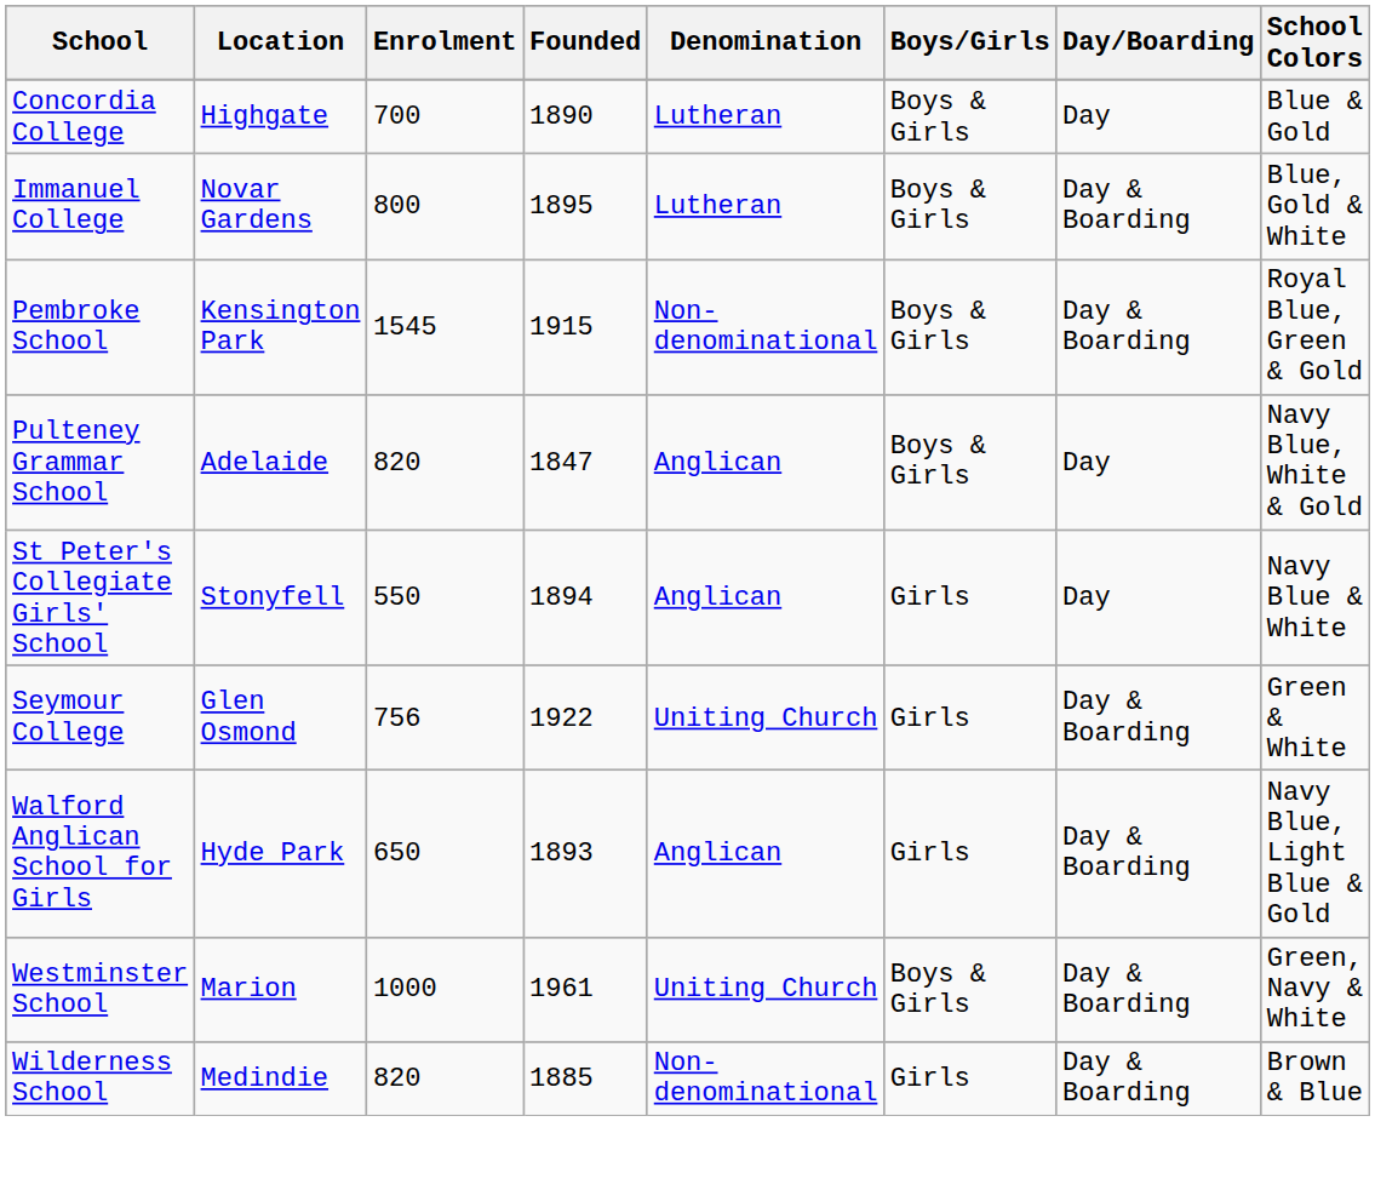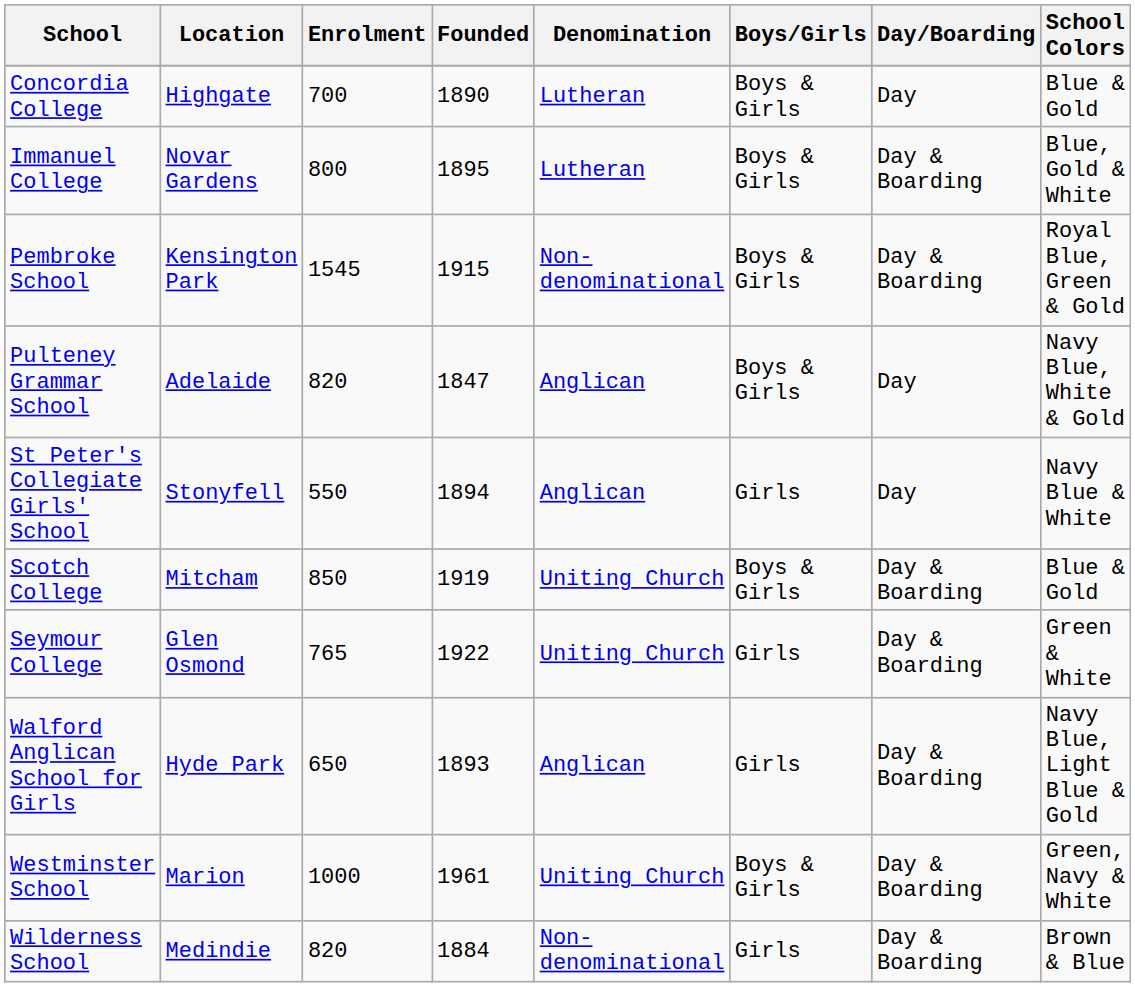+ row: Scotch College | Mitcham | 850 | 1919 | Uniting Church | Boys & Girls | Day & Boarding | Blue & Gold
Seymour College | Enrolment: 756 -> 765
Wilderness School | Founded: 1885 -> 1884
